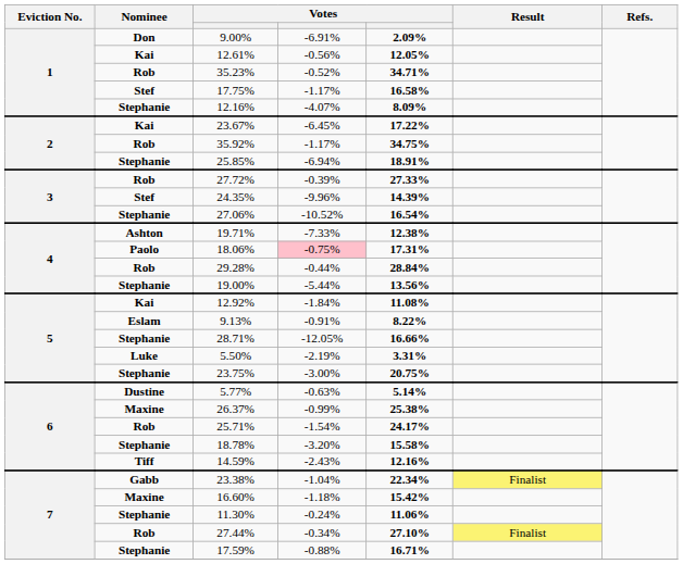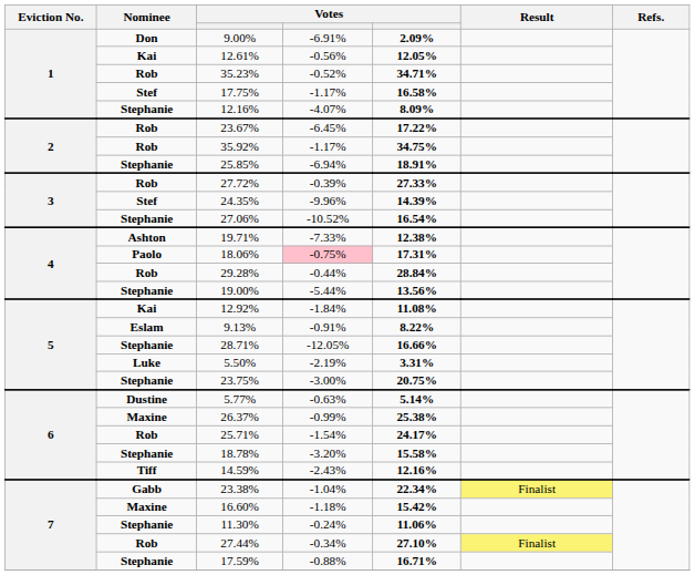23.67% | Nominee: Kai -> Rob
